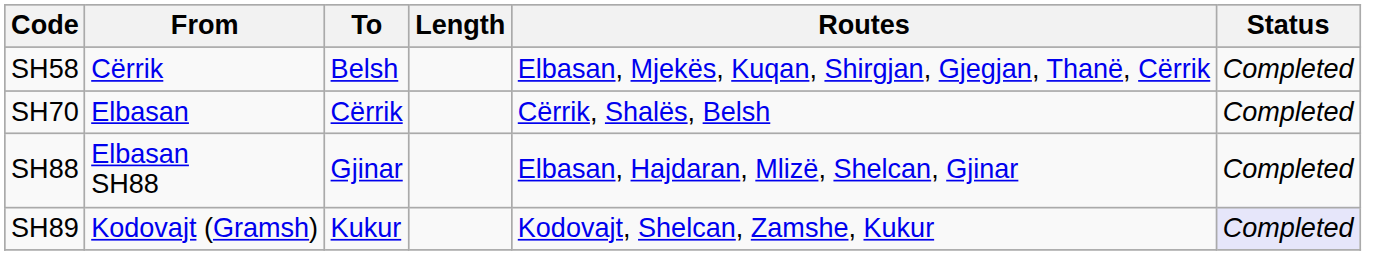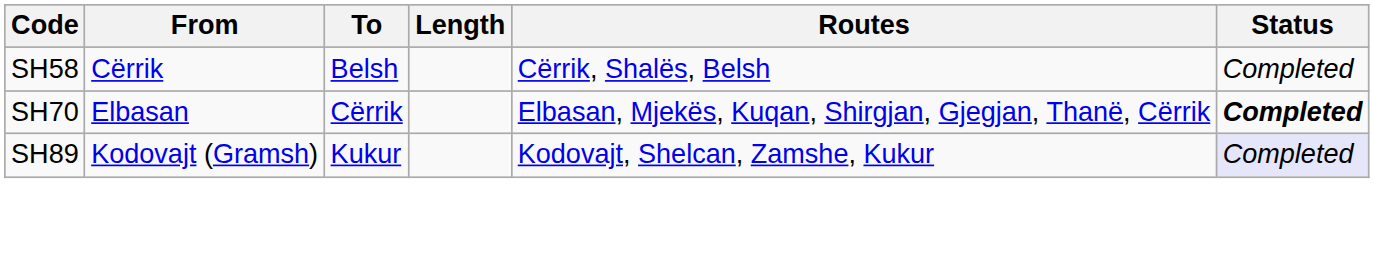SH58 | Routes: Elbasan, Mjekës, Kuqan, Shirgjan, Gjegjan, Thanë, Cërrik -> Cërrik, Shalës, Belsh
SH70 | Routes: Cërrik, Shalës, Belsh -> Elbasan, Mjekës, Kuqan, Shirgjan, Gjegjan, Thanë, Cërrik
SH70 | Status: normal -> bold
- row: SH88 | Elbasan SH88 | Gjinar | Elbasan, Hajdaran, Mlizë, Shelcan, Gjinar | Completed
